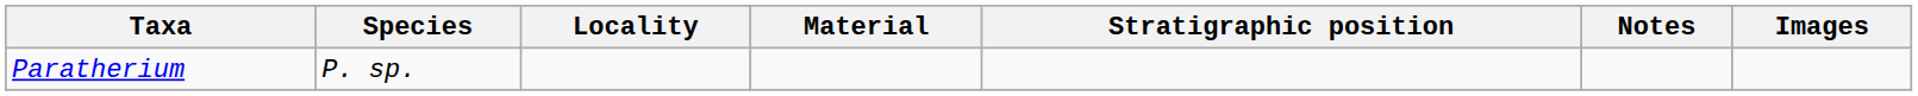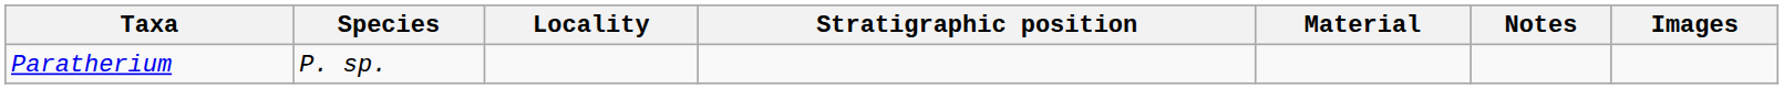columns swapped: Stratigraphic position <-> Material
